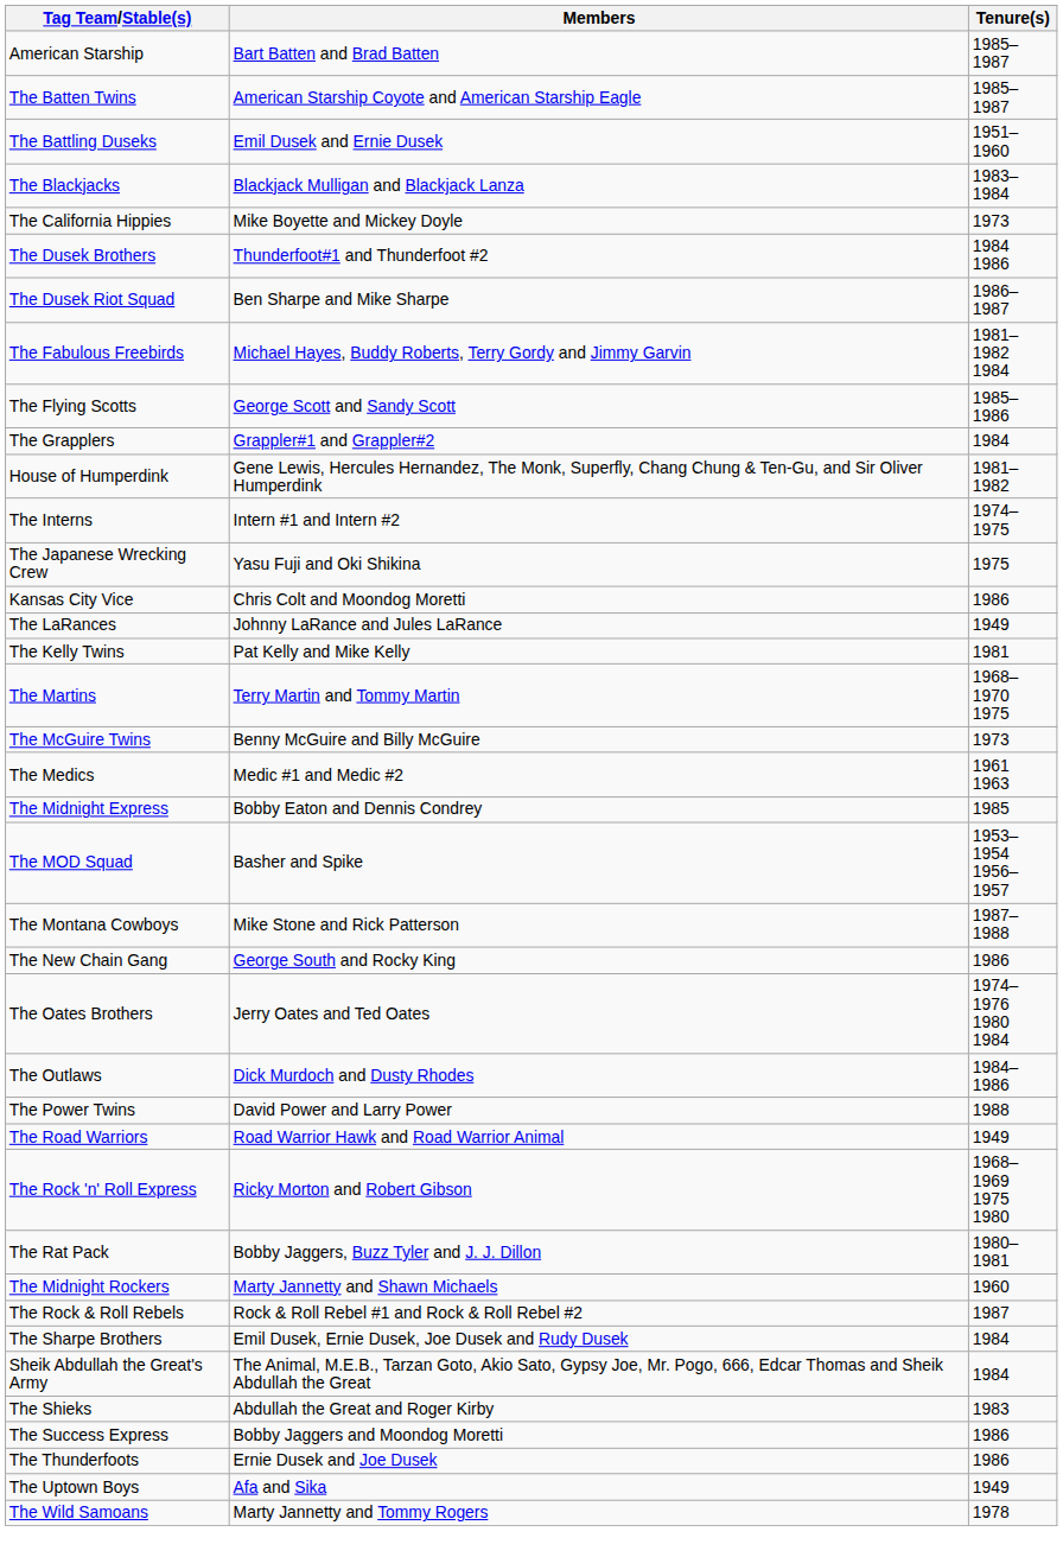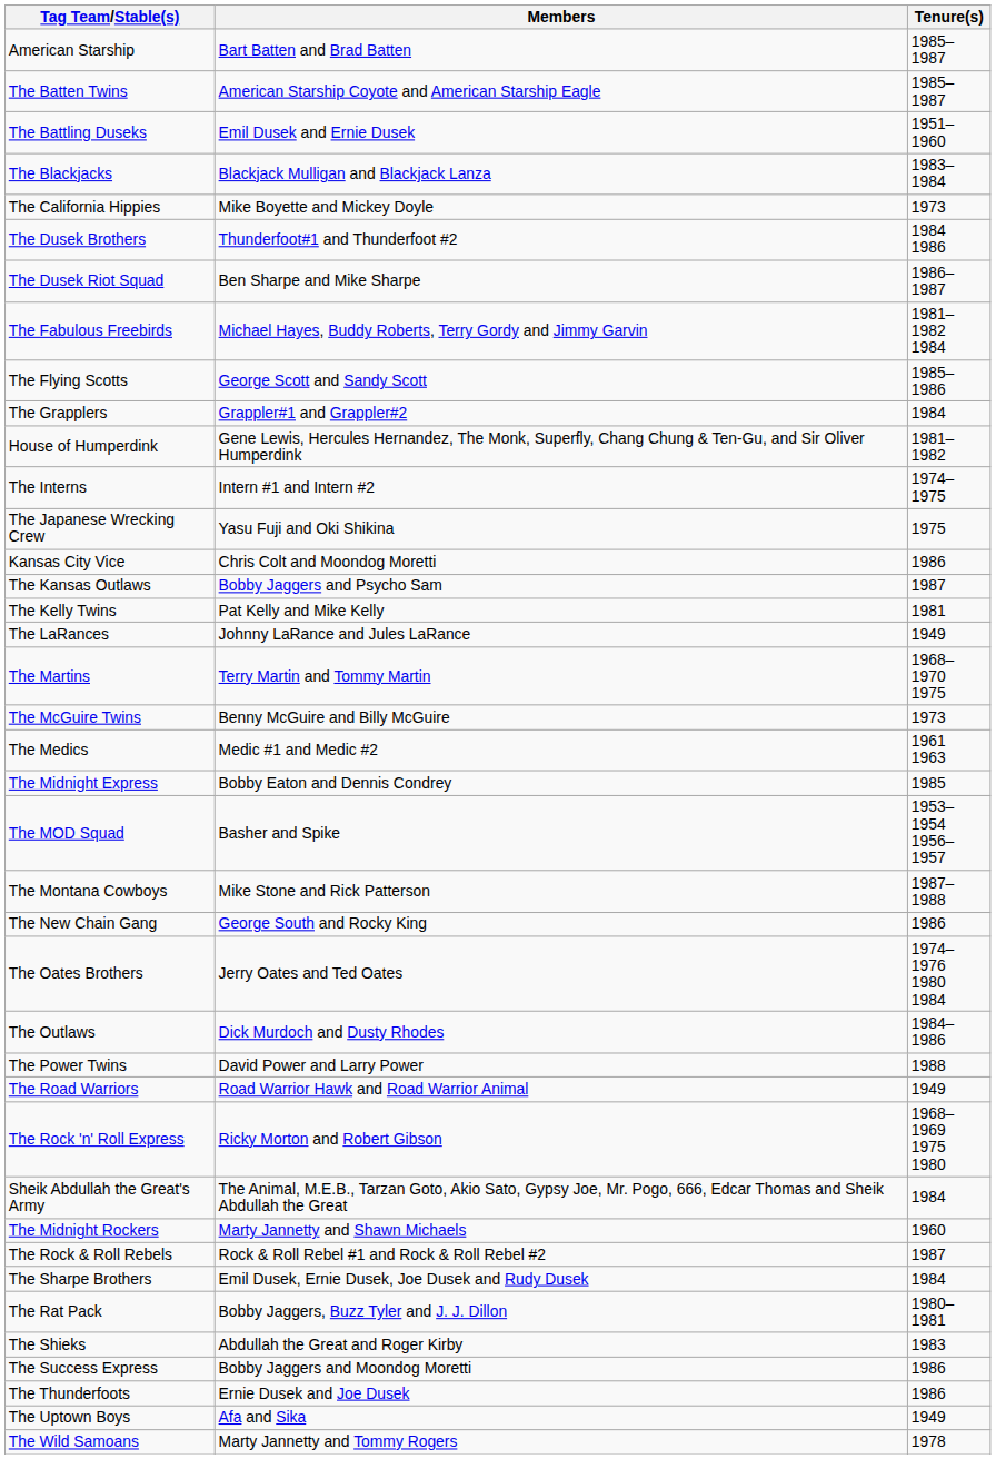+ row: The Kansas Outlaws | Bobby Jaggers and Psycho Sam | 1987
rows swapped: The Kelly Twins <-> The LaRances
rows swapped: The Rat Pack <-> Sheik Abdullah the Great's Army
